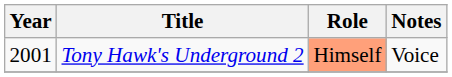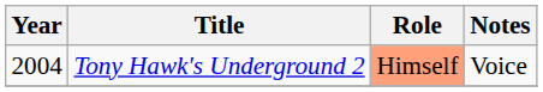Tony Hawk's Underground 2 | Year: 2001 -> 2004
